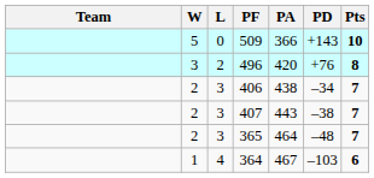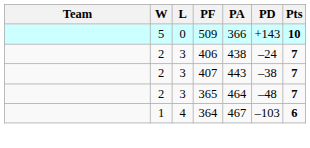- row: 3 | 2 | 496 | 420 | +76 | 8
406 | PD: –34 -> –24
